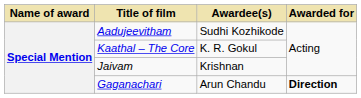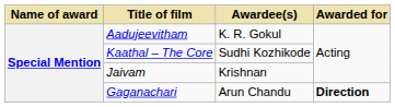Aadujeevitham | Awardee(s): Sudhi Kozhikode -> K. R. Gokul
Kaathal – The Core | Awardee(s): K. R. Gokul -> Sudhi Kozhikode
